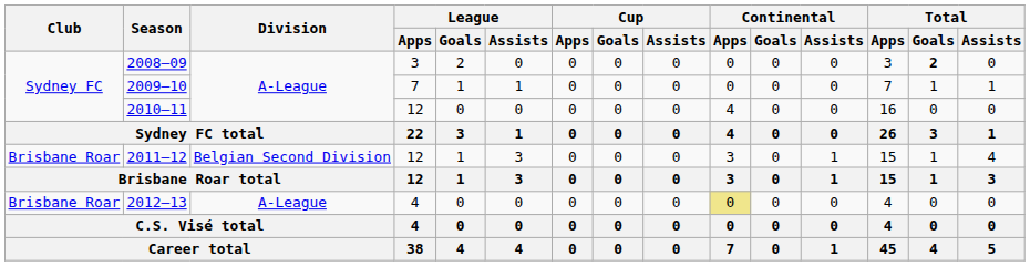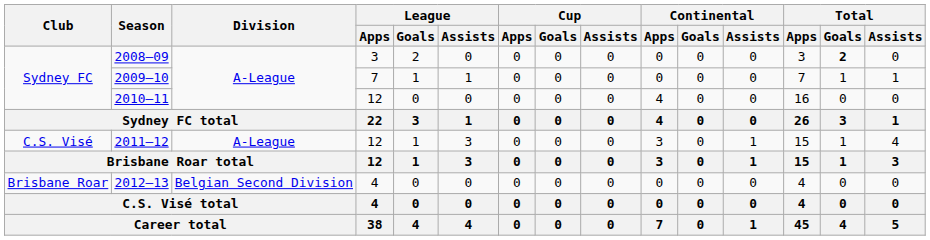2011–12 | Club: Brisbane Roar -> C.S. Visé
2011–12 | Division: Belgian Second Division -> A-League
2012–13 | Division: A-League -> Belgian Second Division
2012–13 | Continental / Apps: khaki background -> no background
